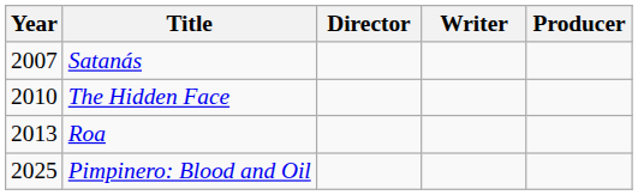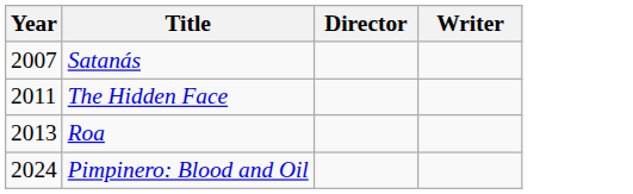- column: Producer
The Hidden Face | Year: 2010 -> 2011
Pimpinero: Blood and Oil | Year: 2025 -> 2024
